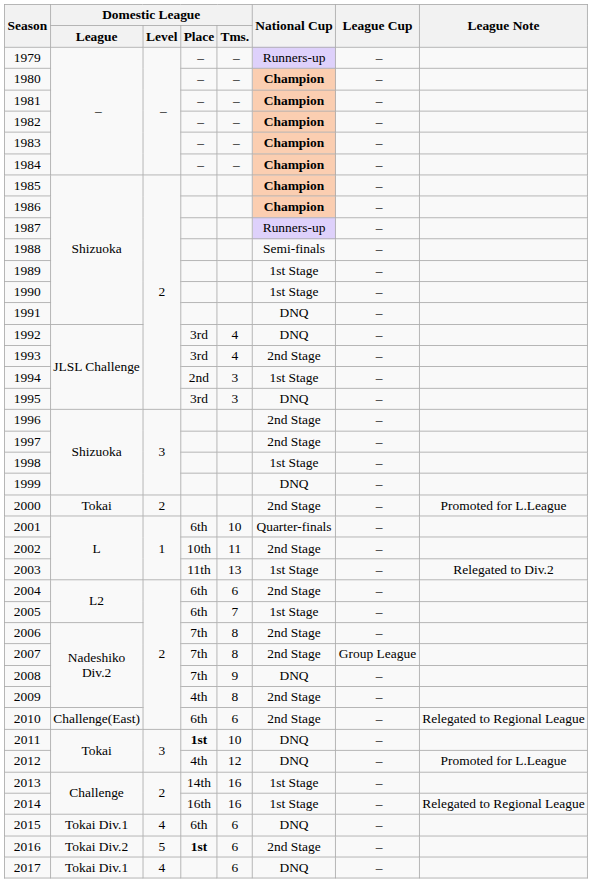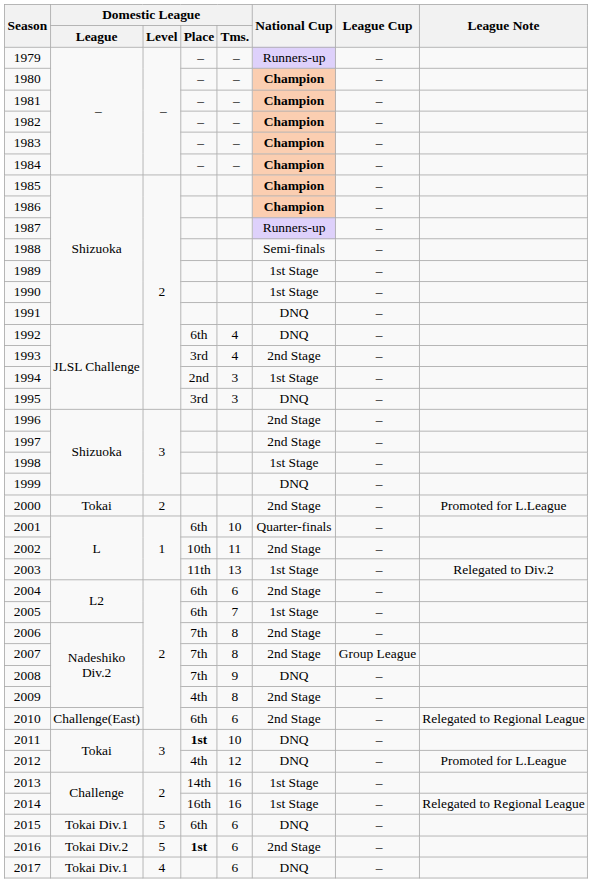1992 | Domestic League / Place: 3rd -> 6th
2015 | Domestic League / Level: 4 -> 5
